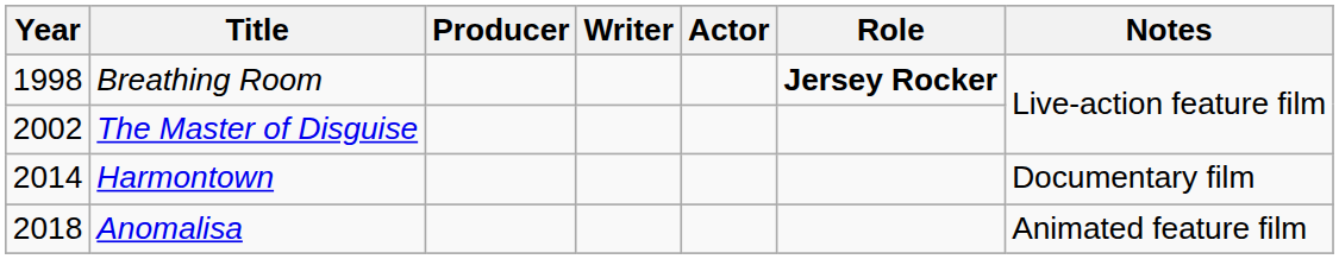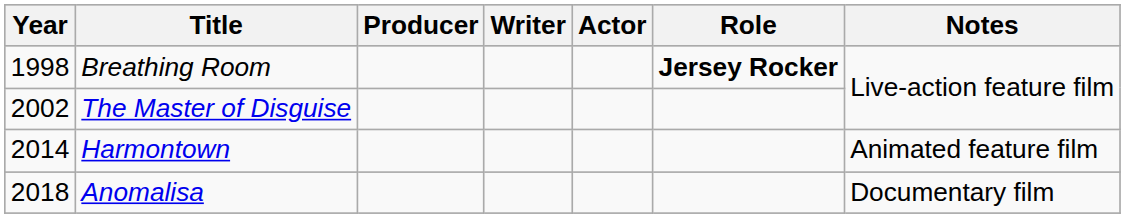Harmontown | Notes: Documentary film -> Animated feature film
Anomalisa | Notes: Animated feature film -> Documentary film
